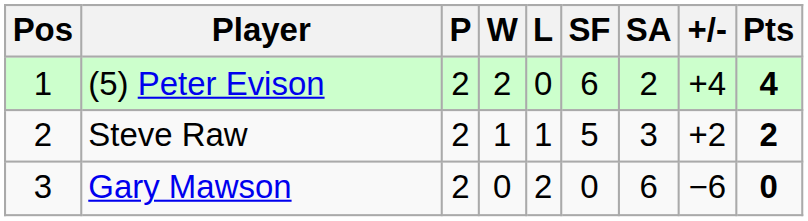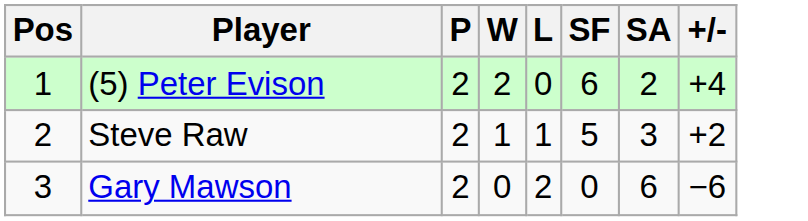- column: Pts | 4 | 2 | 0
